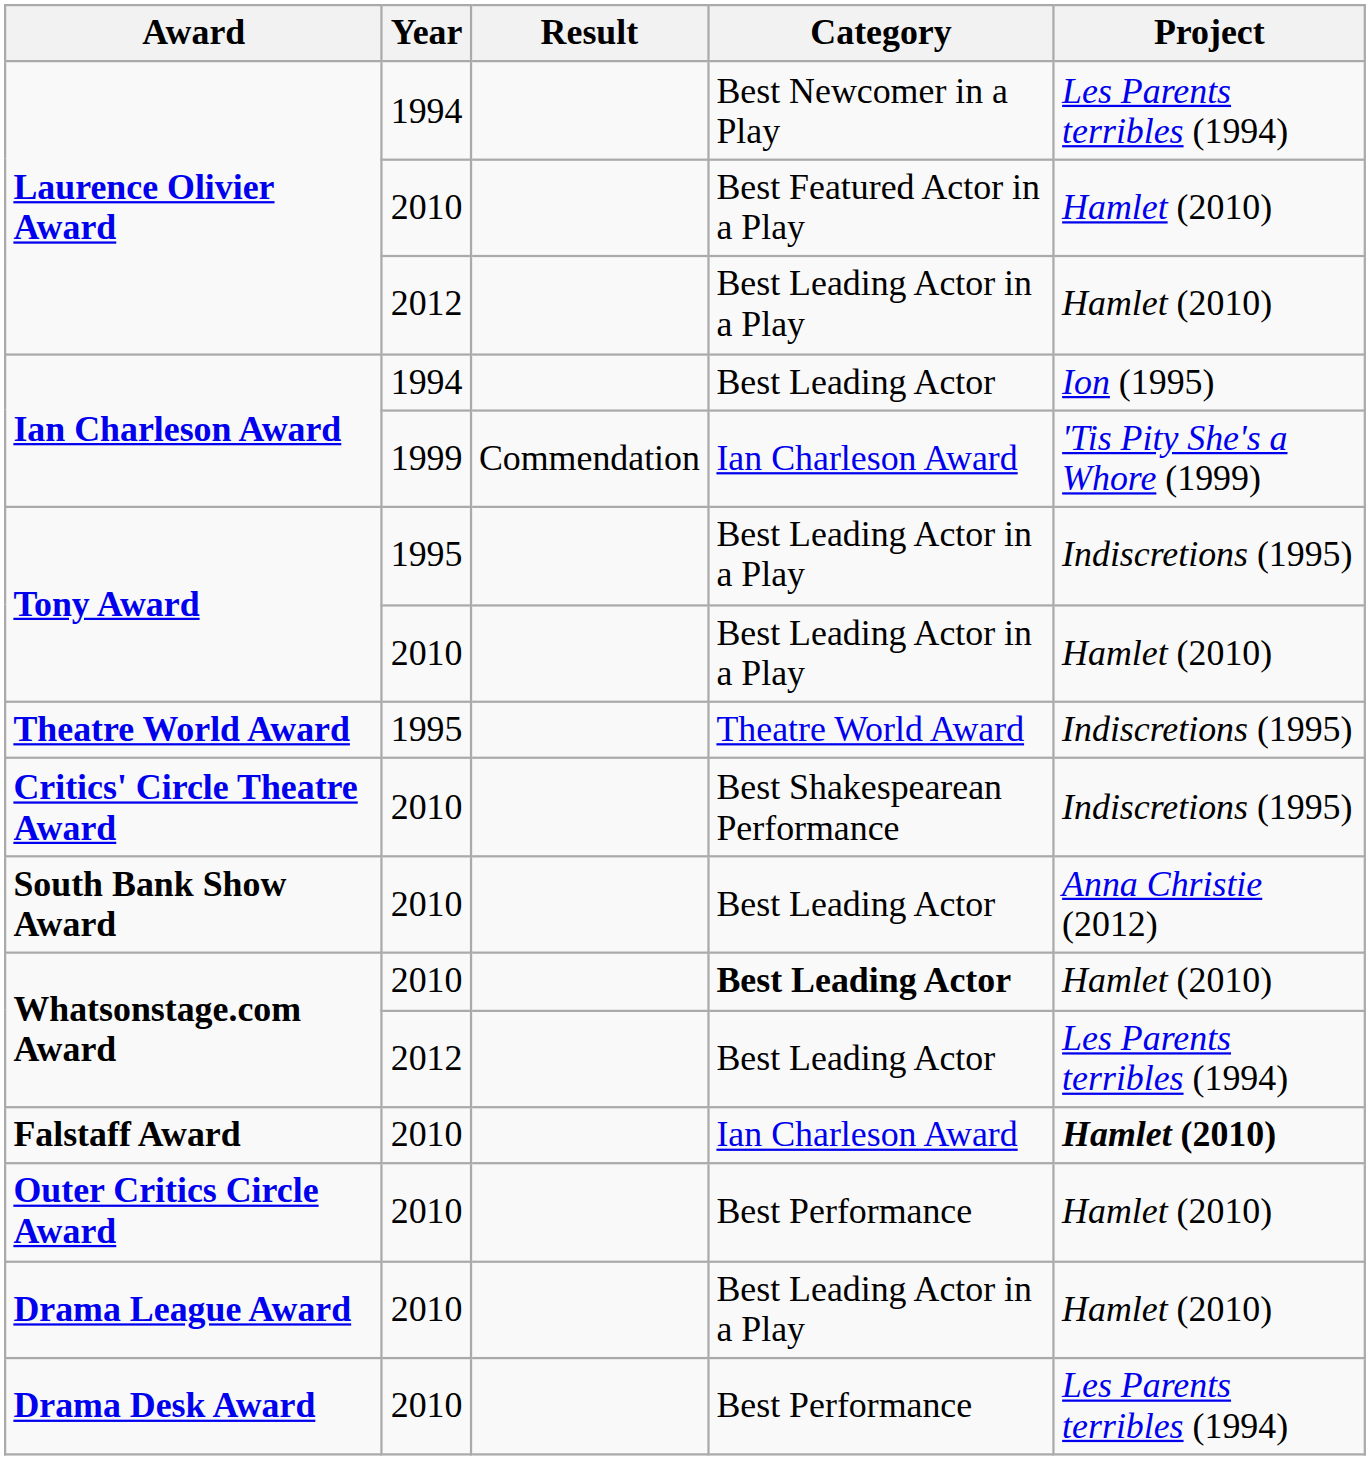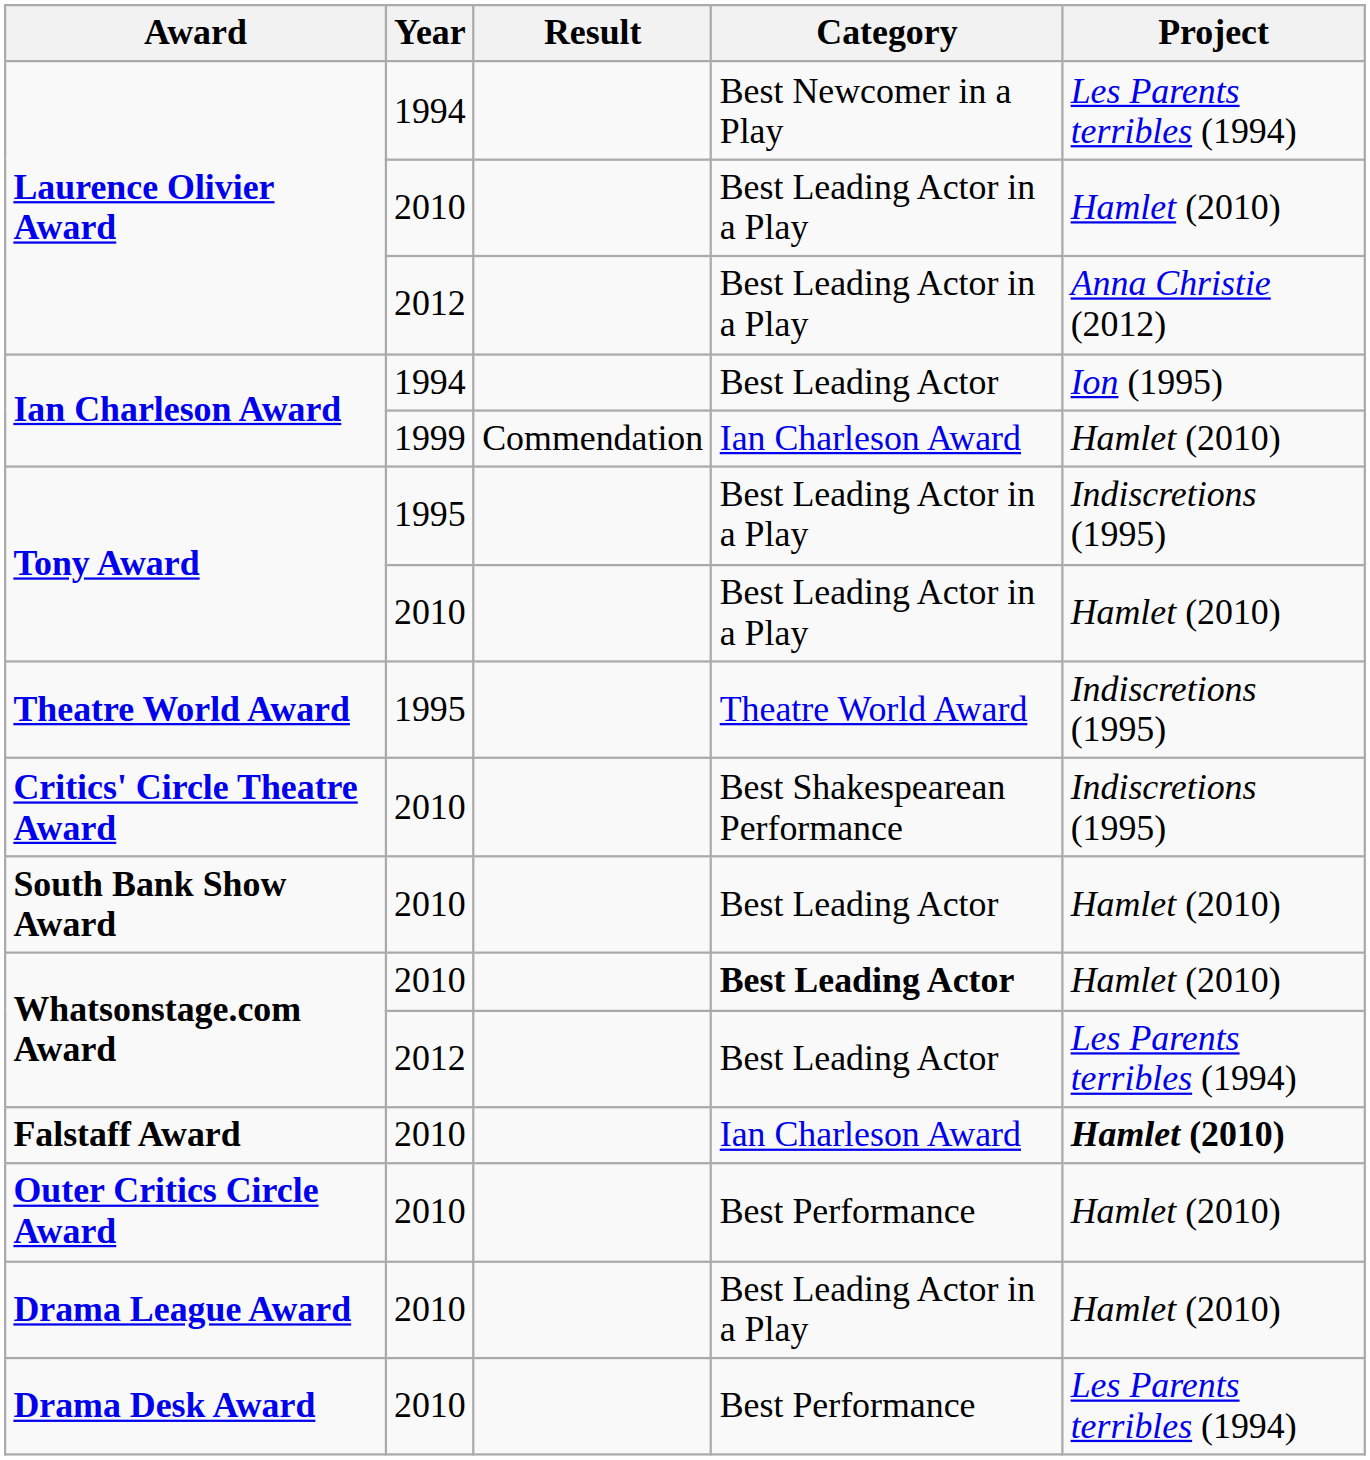Laurence Olivier Award / 2010 | Category: Best Featured Actor in a Play -> Best Leading Actor in a Play
Laurence Olivier Award / 2012 | Project: Hamlet (2010) -> Anna Christie (2012)
Ian Charleson Award / 1999 | Project: 'Tis Pity She's a Whore (1999) -> Hamlet (2010)
South Bank Show Award | Project: Anna Christie (2012) -> Hamlet (2010)
